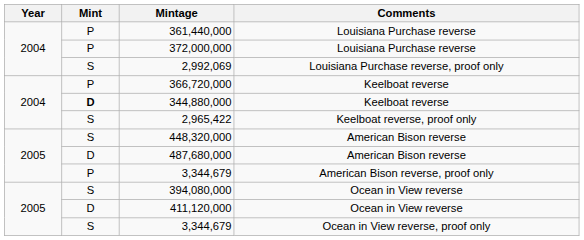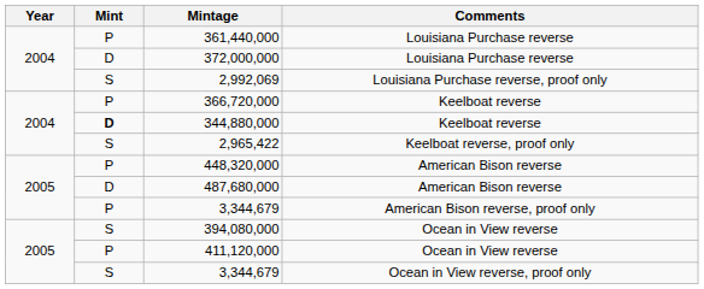372,000,000 | Mint: P -> D
448,320,000 | Mint: S -> P
411,120,000 | Mint: D -> P
